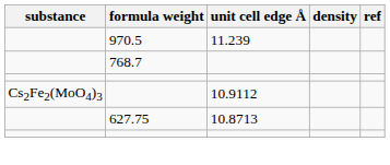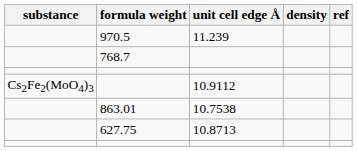+ row: 863.01 | 10.7538
